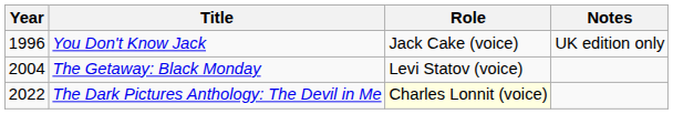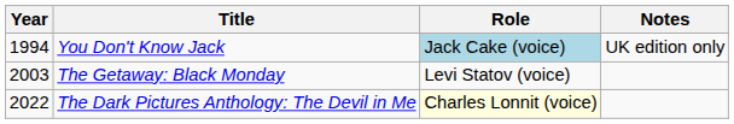You Don't Know Jack | Year: 1996 -> 1994
You Don't Know Jack | Role: no background -> lightblue background
The Getaway: Black Monday | Year: 2004 -> 2003
